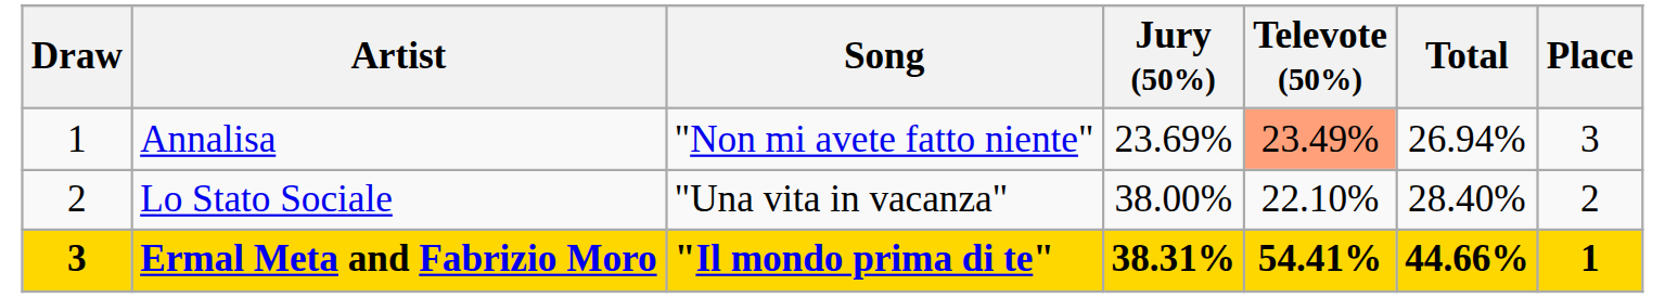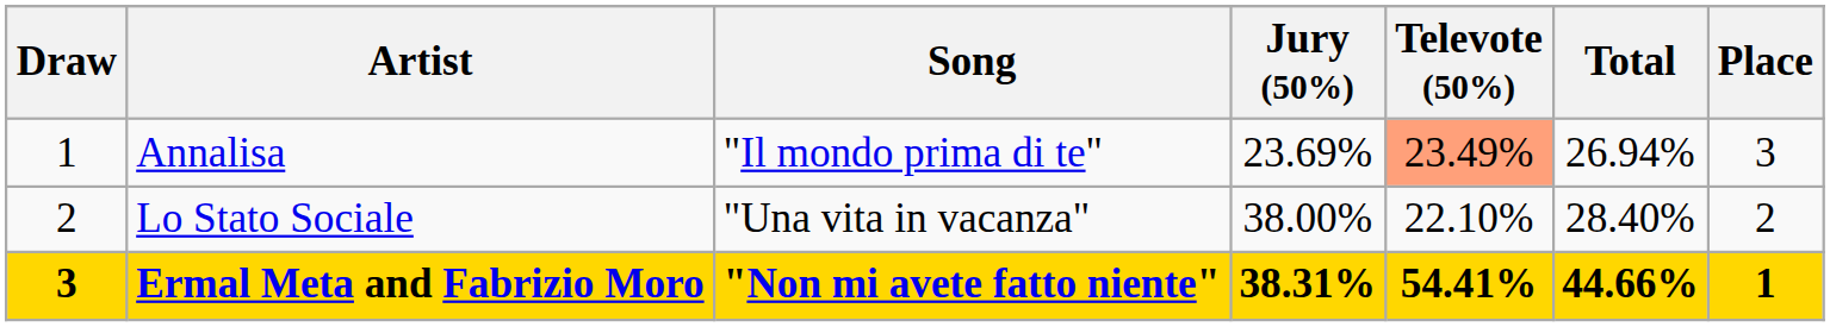Annalisa | Song: "Non mi avete fatto niente" -> "Il mondo prima di te"
Ermal Meta and Fabrizio Moro | Song: "Il mondo prima di te" -> "Non mi avete fatto niente"
